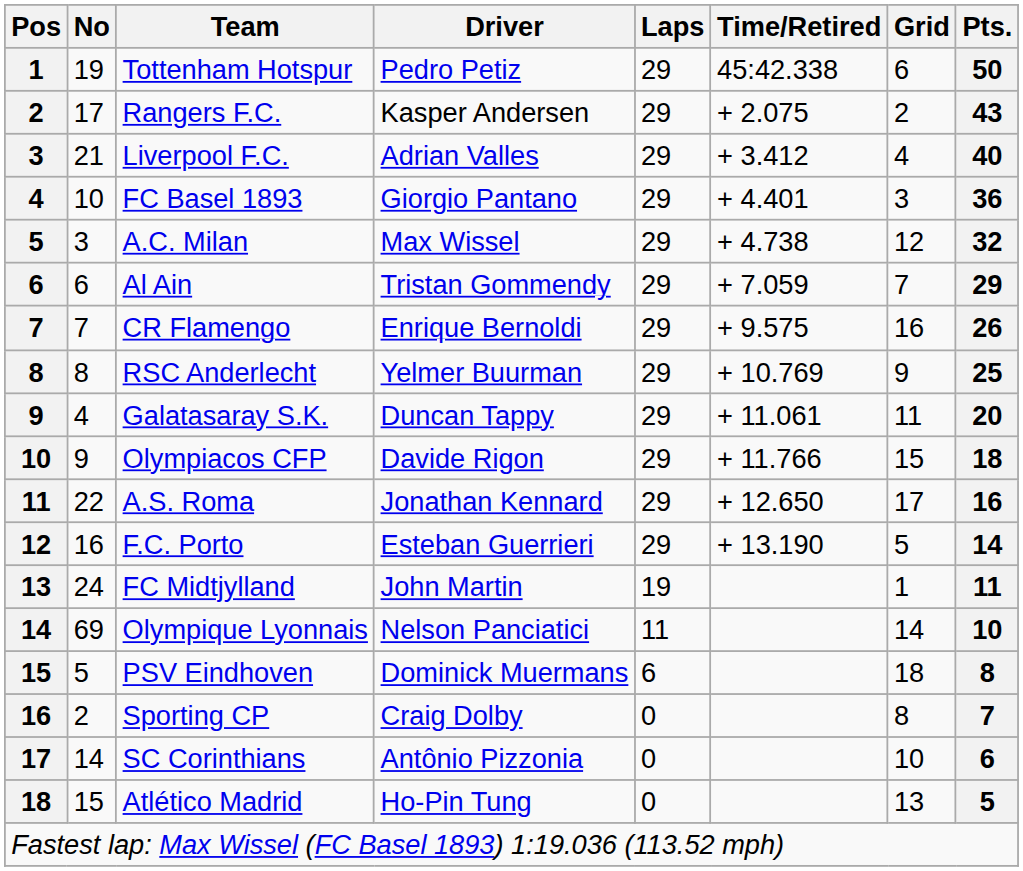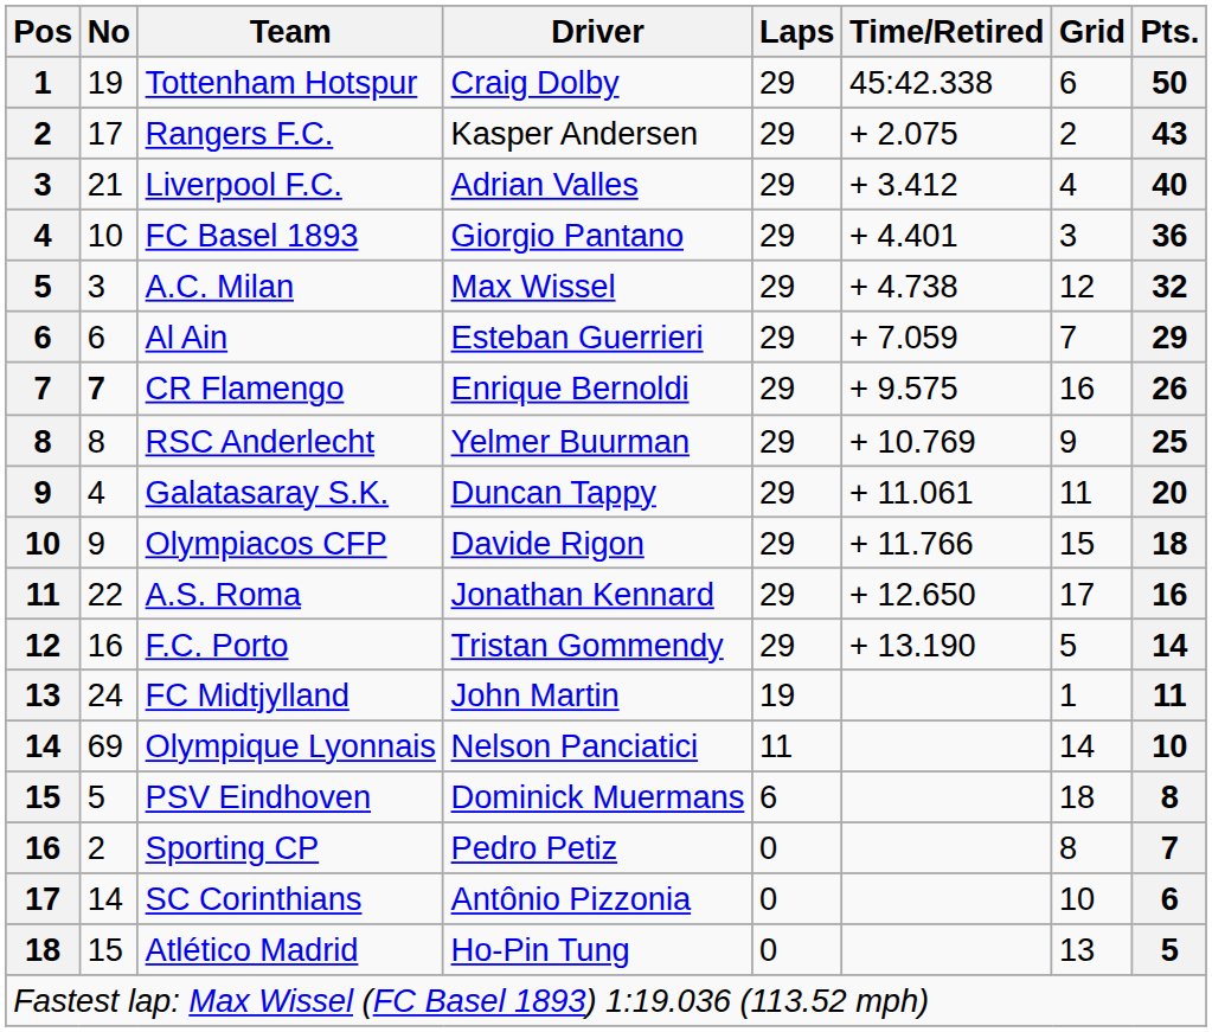Tottenham Hotspur | Driver: Pedro Petiz -> Craig Dolby
Al Ain | Driver: Tristan Gommendy -> Esteban Guerrieri
CR Flamengo | No: normal -> bold
F.C. Porto | Driver: Esteban Guerrieri -> Tristan Gommendy
Sporting CP | Driver: Craig Dolby -> Pedro Petiz
